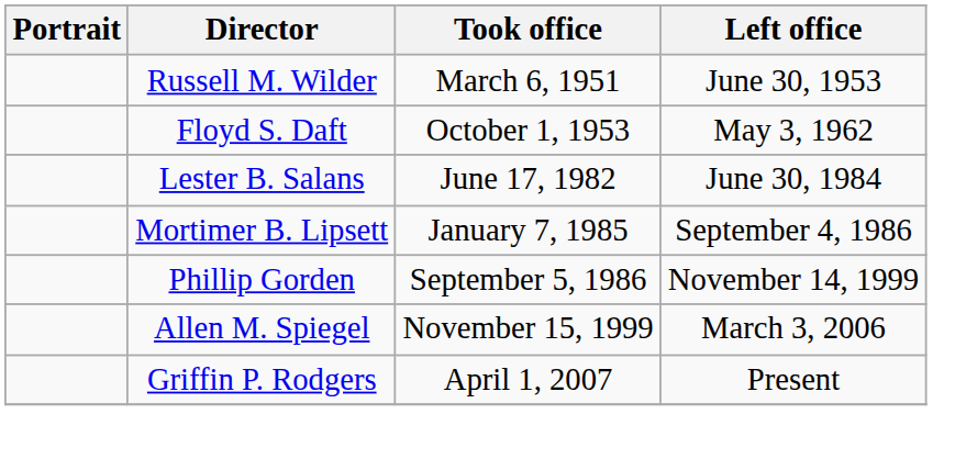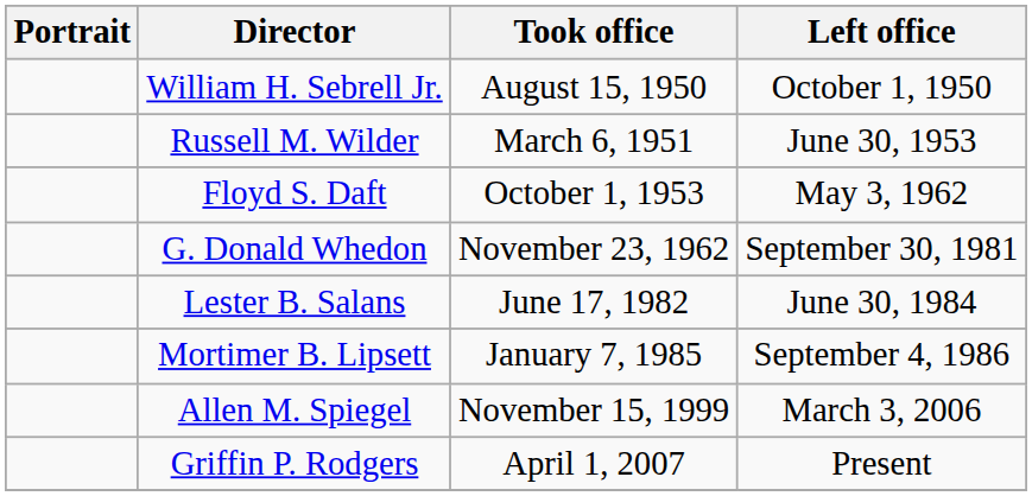+ row: William H. Sebrell Jr. | August 15, 1950 | October 1, 1950
+ row: G. Donald Whedon | November 23, 1962 | September 30, 1981
- row: Phillip Gorden | September 5, 1986 | November 14, 1999
